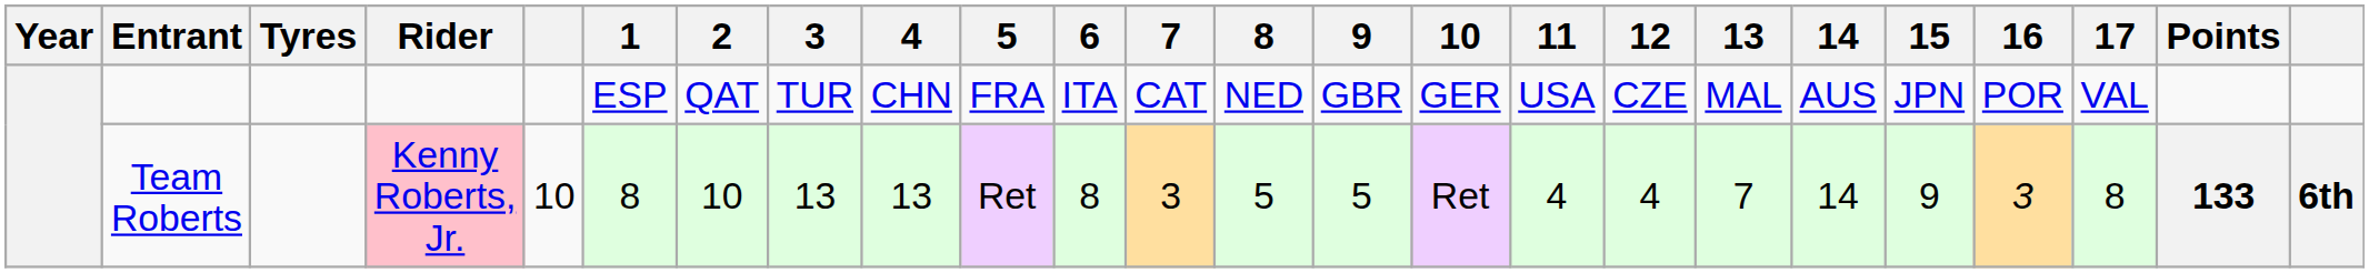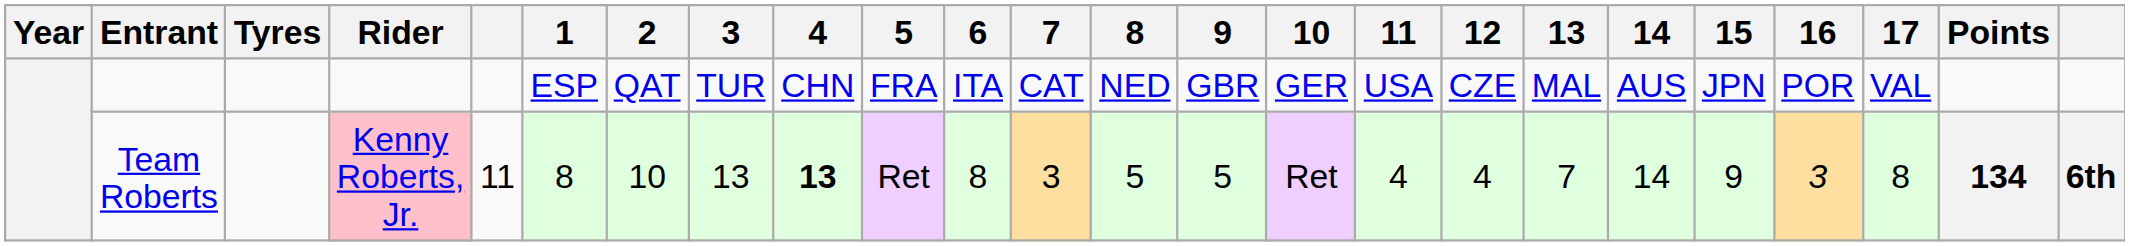Team Roberts | column 5: 10 -> 11
Team Roberts | 4: normal -> bold
Team Roberts | Points: 133 -> 134
